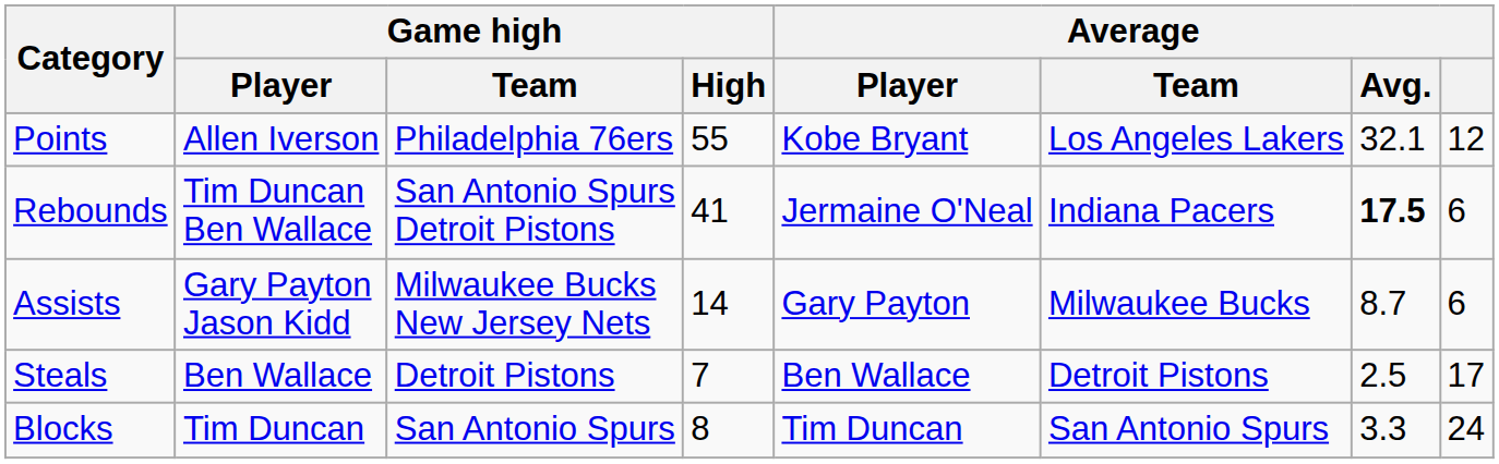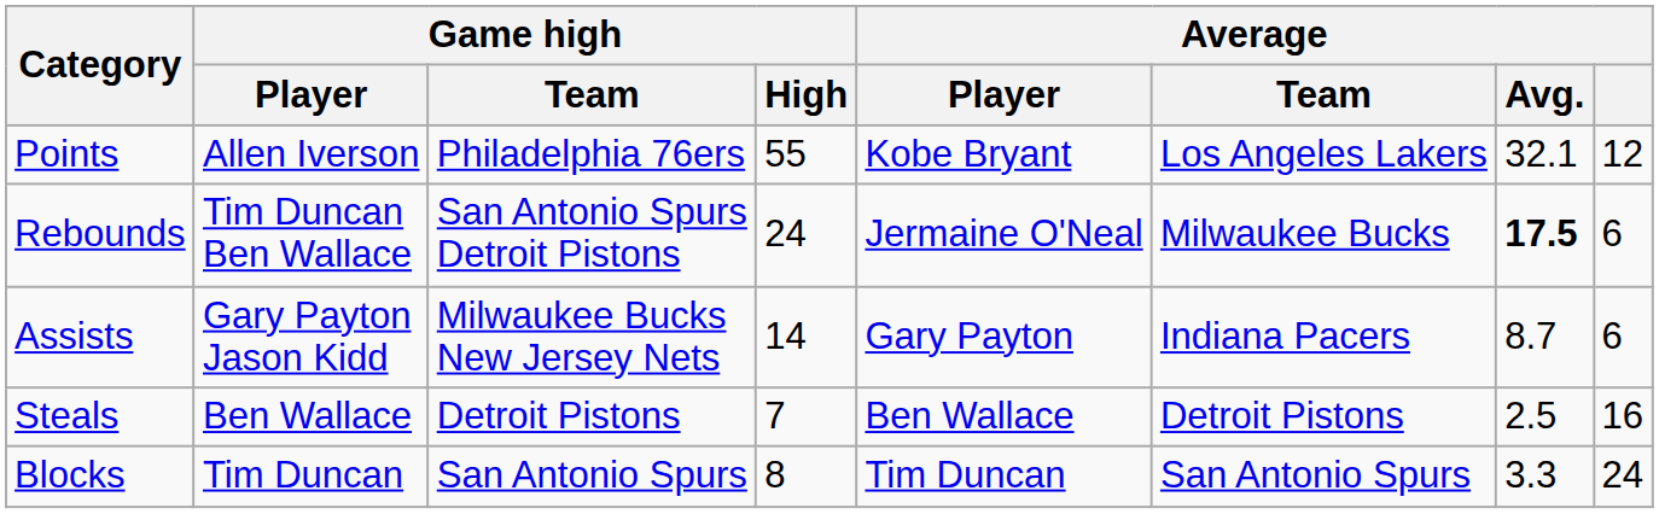Rebounds | Game high / High: 41 -> 24
Rebounds | Average / Team: Indiana Pacers -> Milwaukee Bucks
Assists | Average / Team: Milwaukee Bucks -> Indiana Pacers
Steals | Average: 17 -> 16
